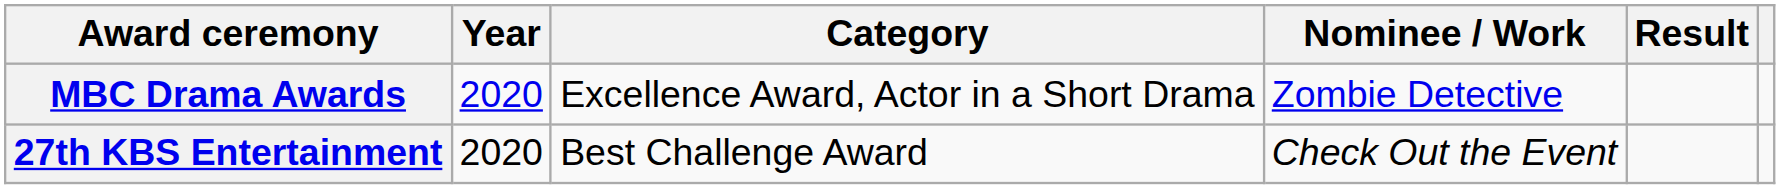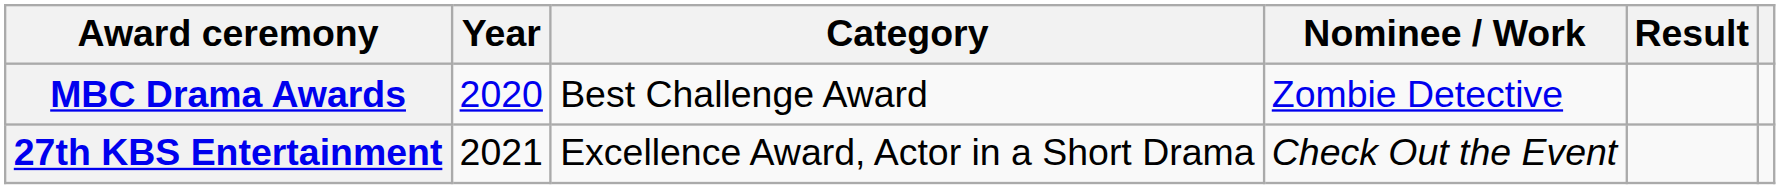MBC Drama Awards | Category: Excellence Award, Actor in a Short Drama -> Best Challenge Award
27th KBS Entertainment | Year: 2020 -> 2021
27th KBS Entertainment | Category: Best Challenge Award -> Excellence Award, Actor in a Short Drama
